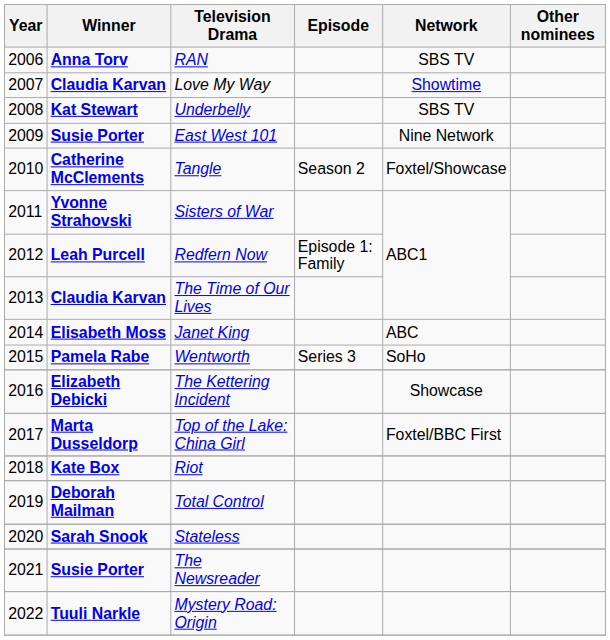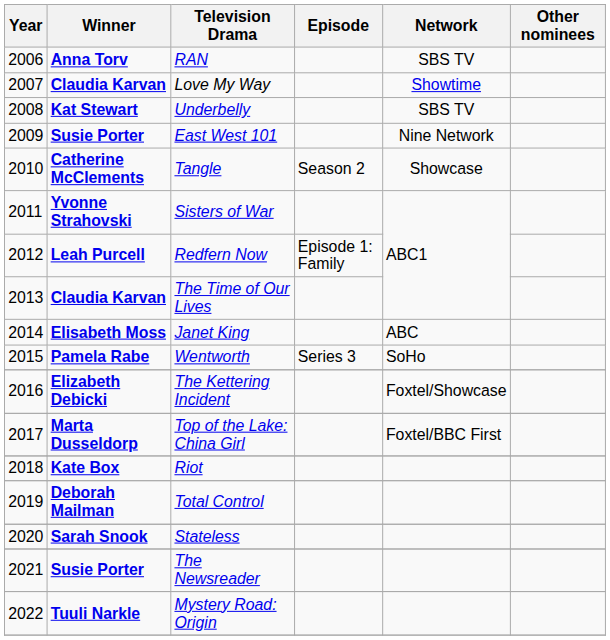Tangle | Network: Foxtel/Showcase -> Showcase
The Kettering Incident | Network: Showcase -> Foxtel/Showcase
